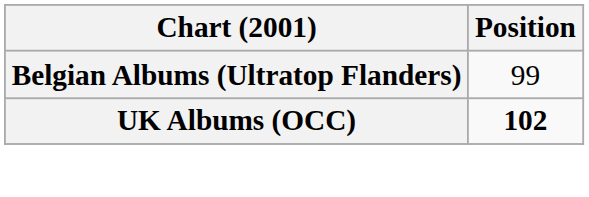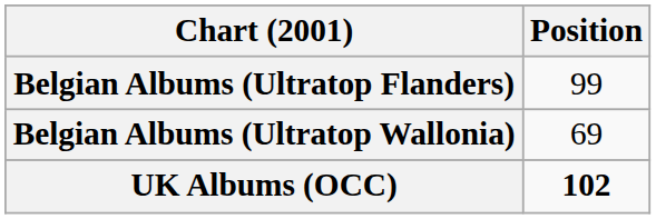+ row: Belgian Albums (Ultratop Wallonia) | 69
